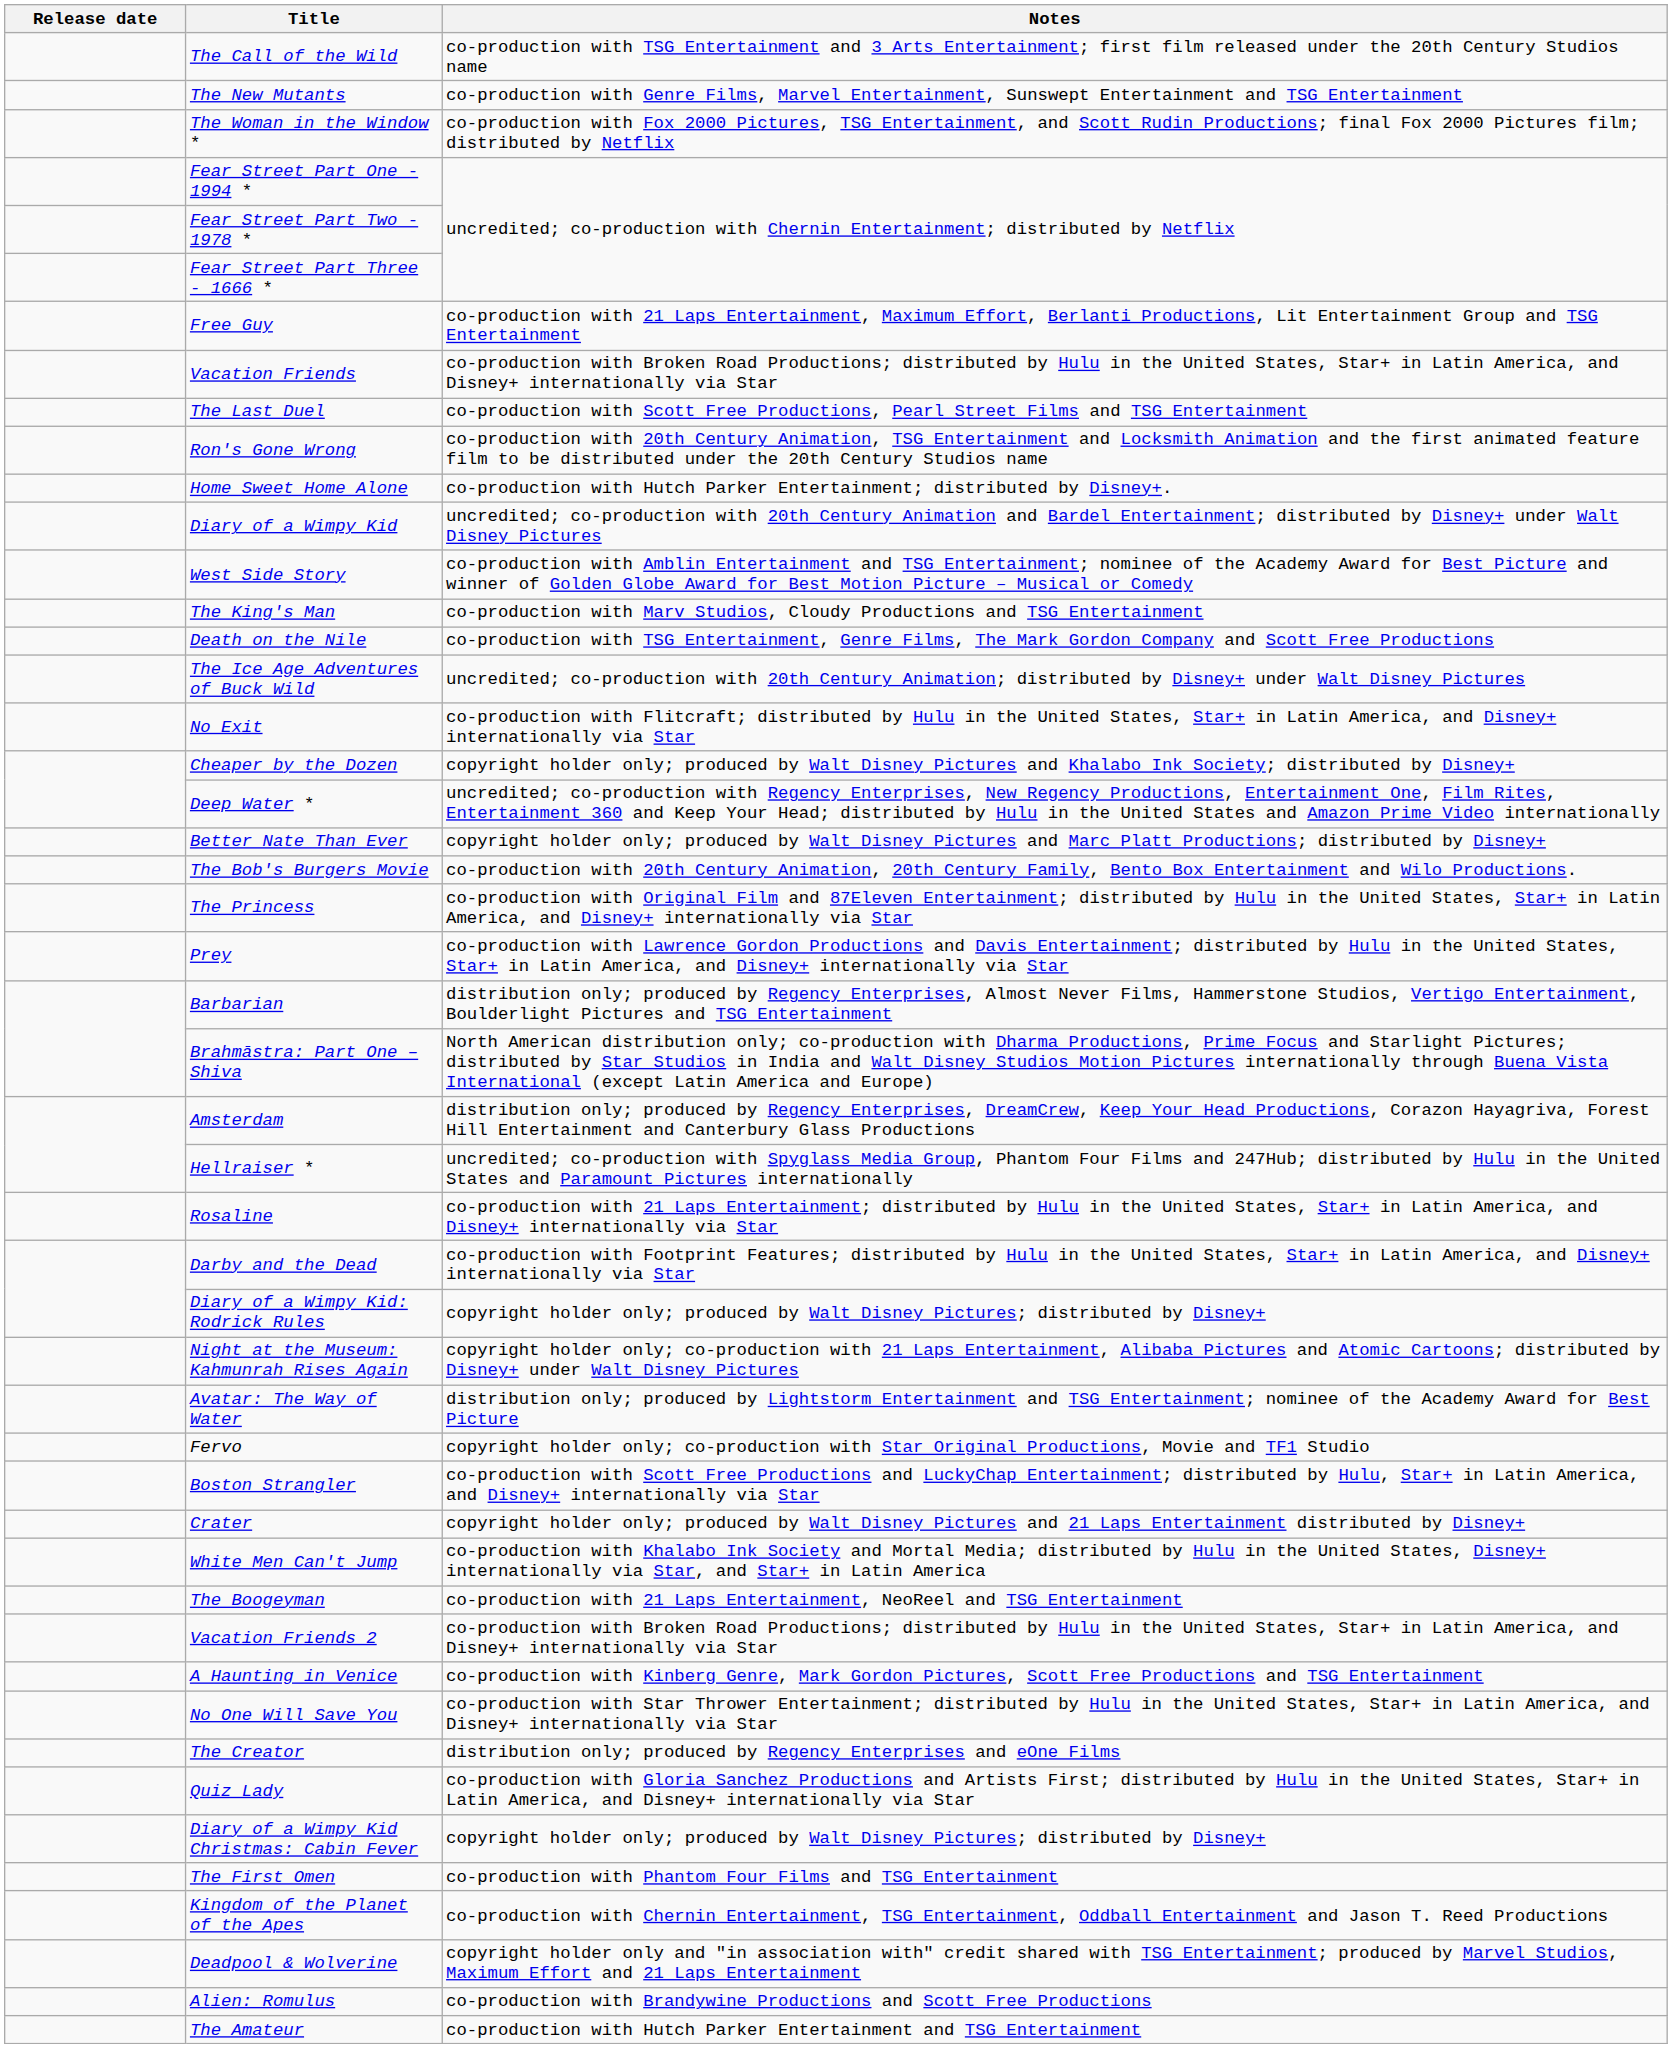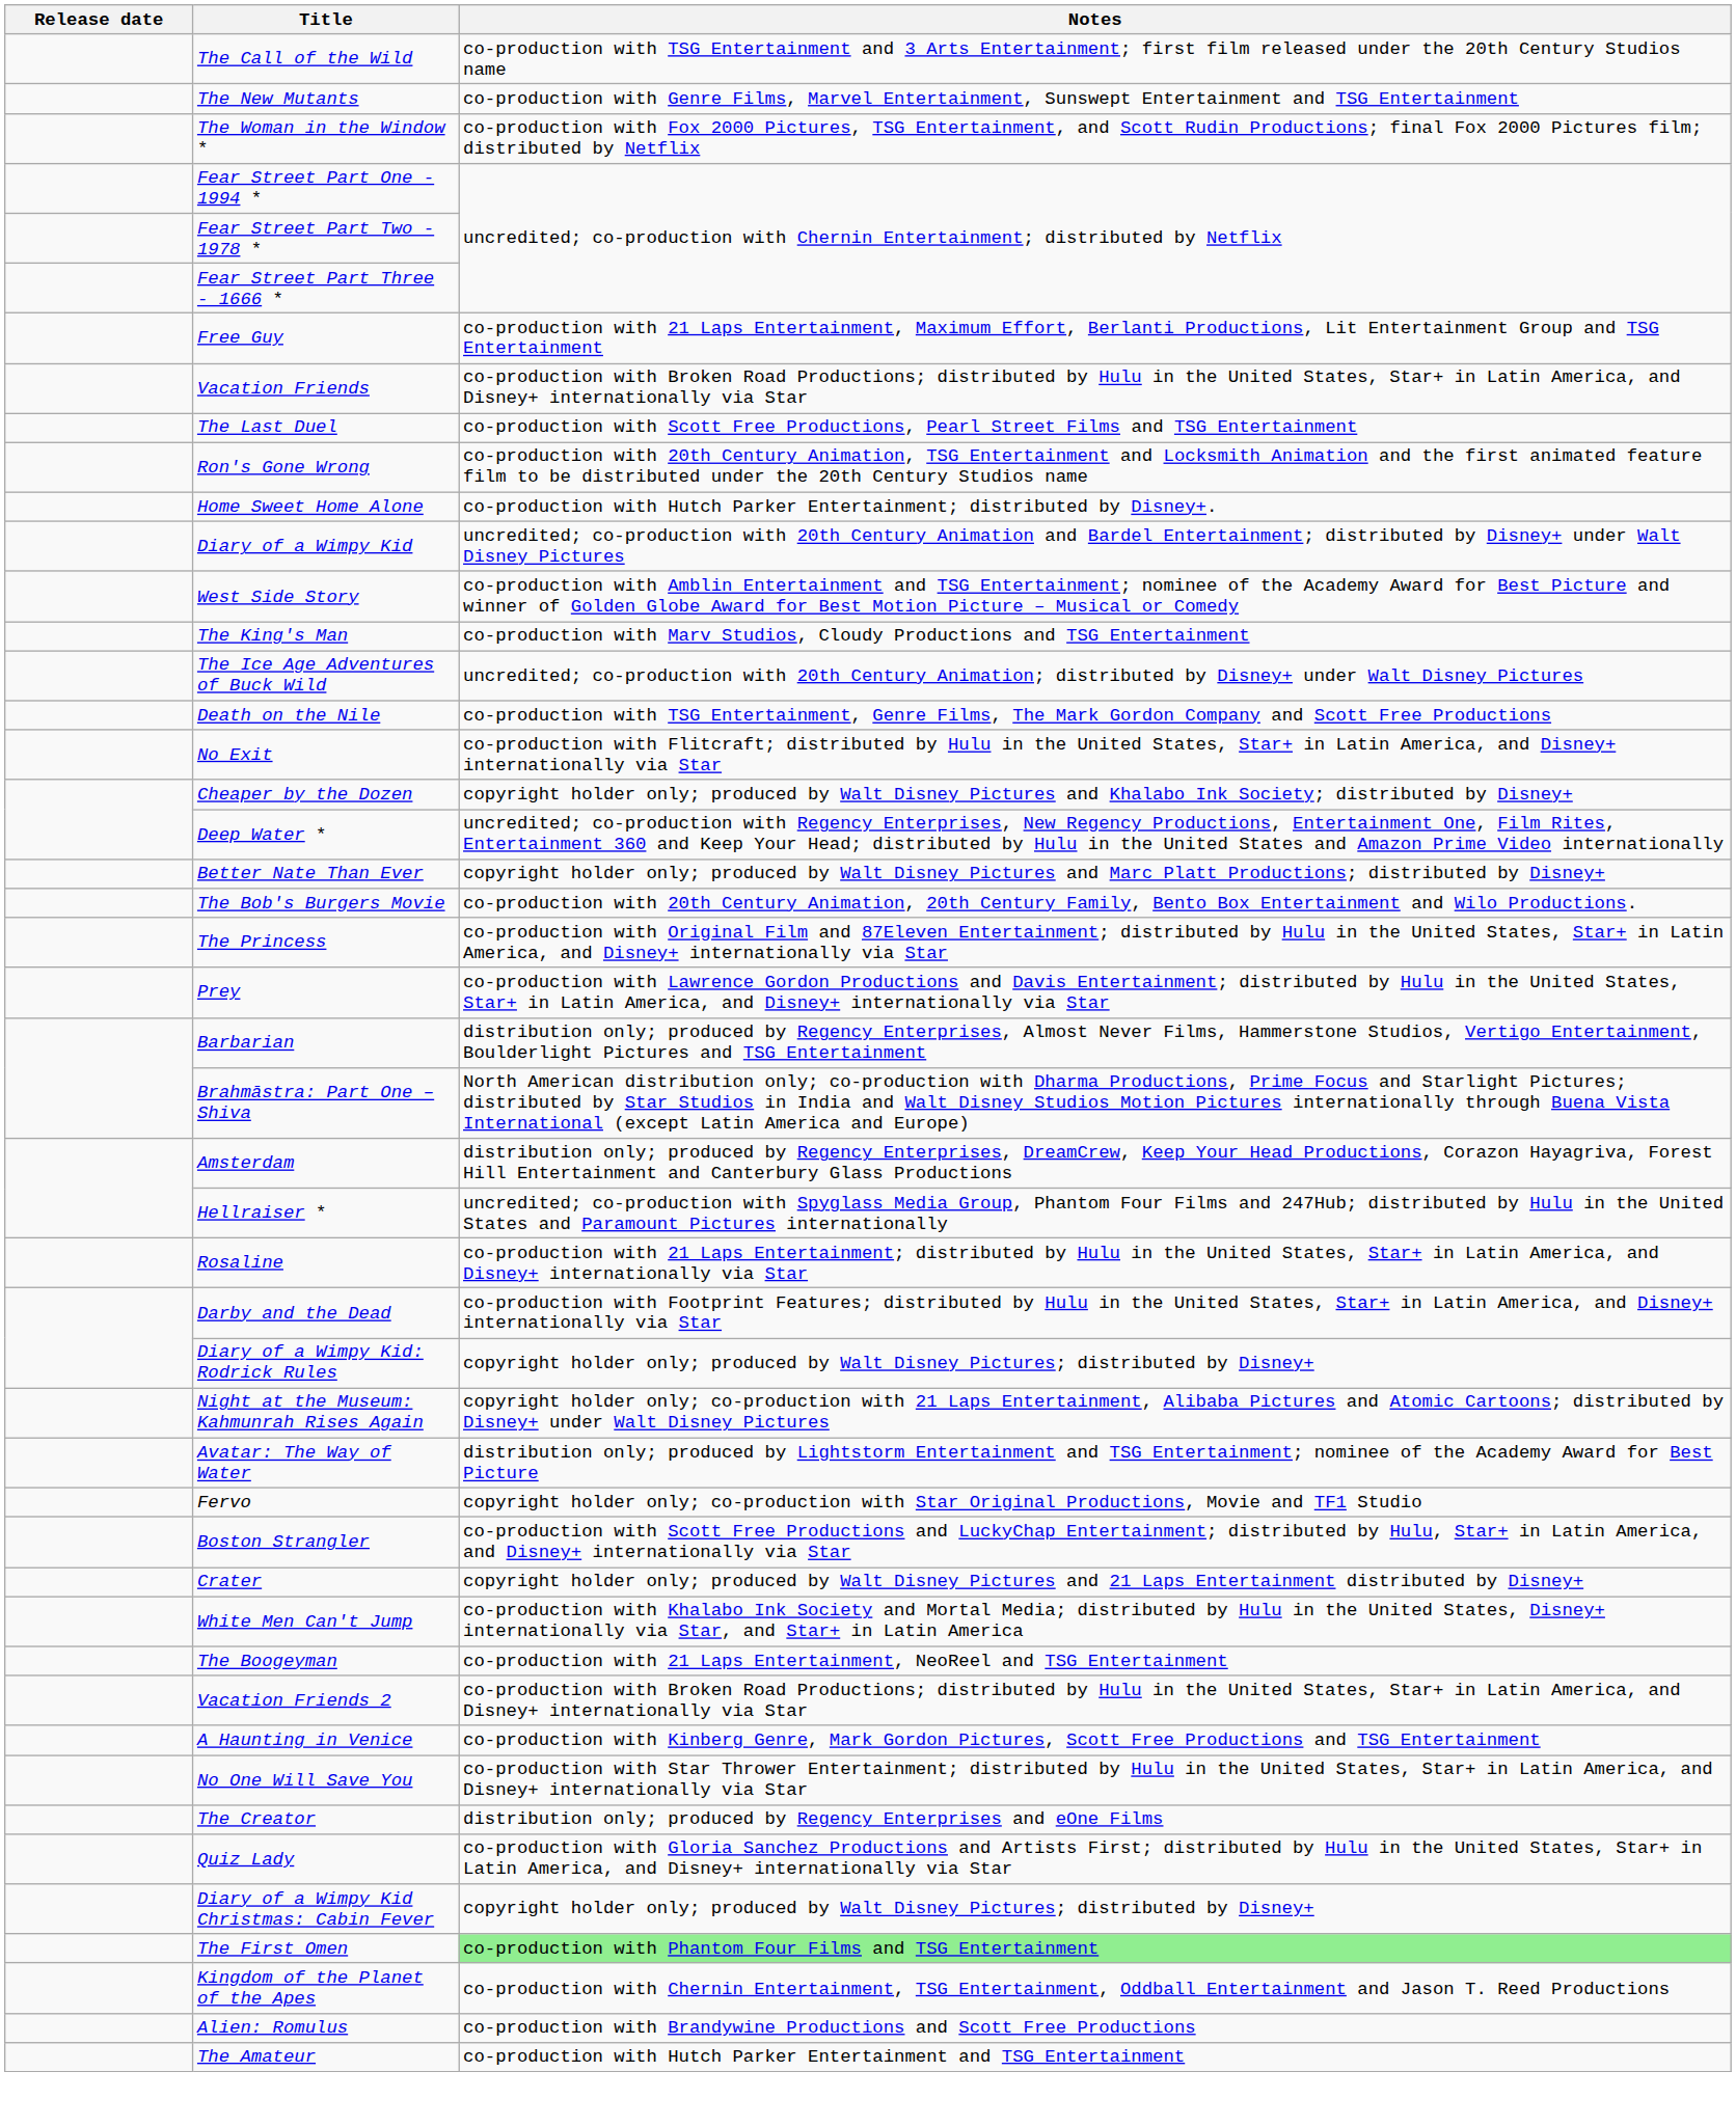rows swapped: The Ice Age Adventures of Buck Wild <-> Death on the Nile
The First Omen | Notes: no background -> lightgreen background
- row: Deadpool & Wolverine | copyright holder only and "in association with" credit shared with TSG Entertainment; produced by Marvel Studios, Maximum Effort and 21 Laps Entertainment
